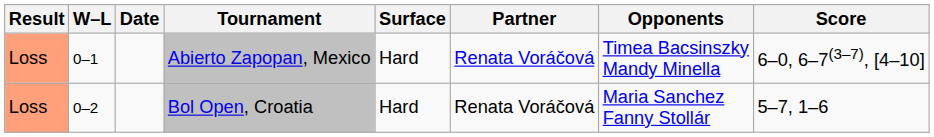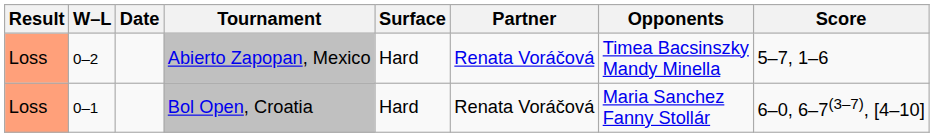Abierto Zapopan, Mexico | W–L: 0–1 -> 0–2
Abierto Zapopan, Mexico | Score: 6–0, 6–7(3–7), [4–10] -> 5–7, 1–6
Bol Open, Croatia | W–L: 0–2 -> 0–1
Bol Open, Croatia | Score: 5–7, 1–6 -> 6–0, 6–7(3–7), [4–10]
